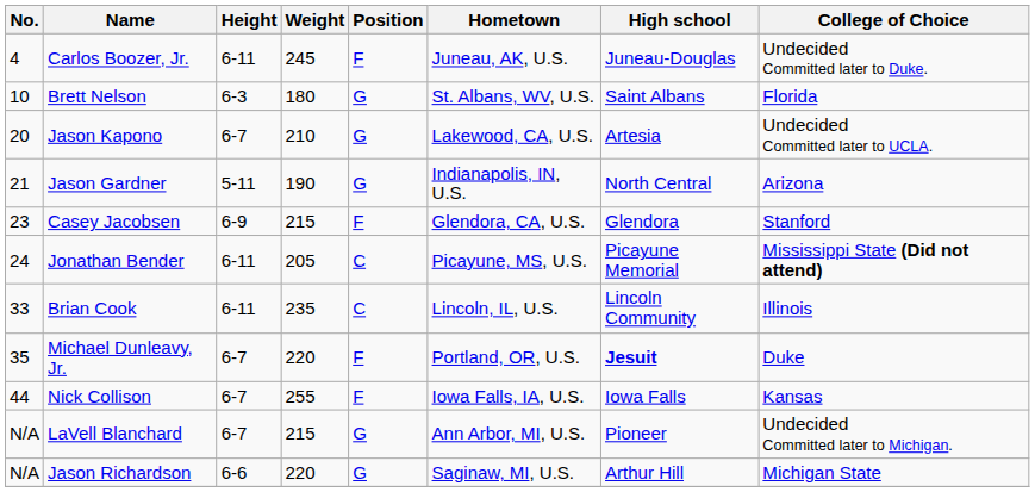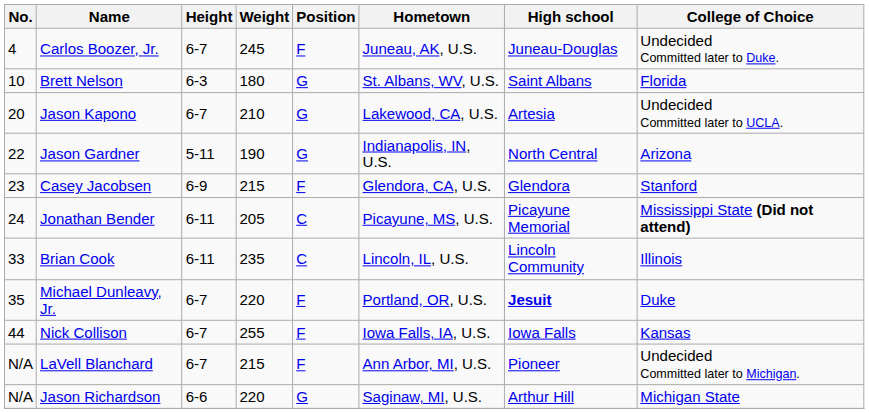Carlos Boozer, Jr. | Height: 6-11 -> 6-7
Jason Gardner | No.: 21 -> 22
LaVell Blanchard | Position: G -> F
